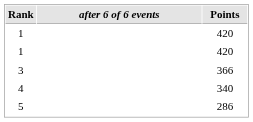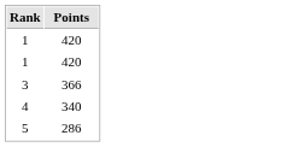- column: after 6 of 6 events
